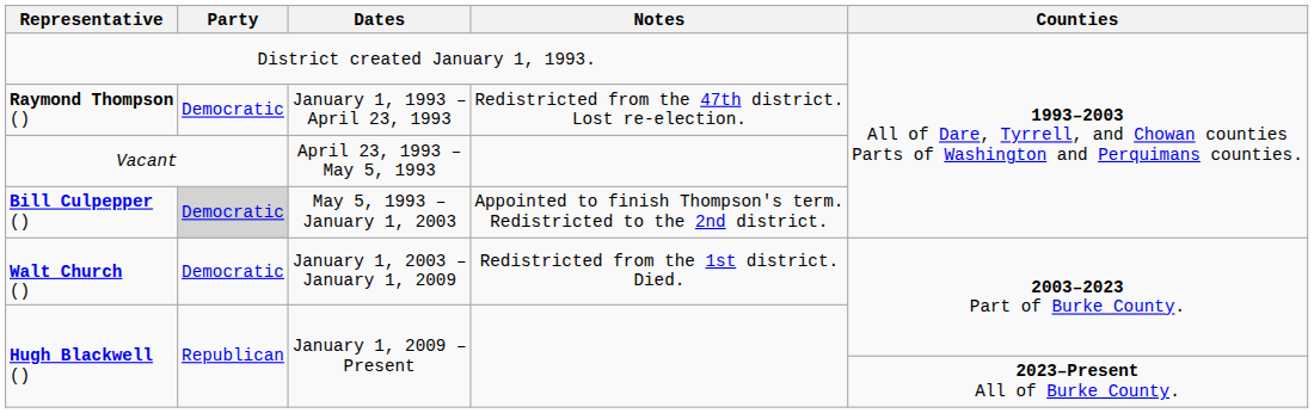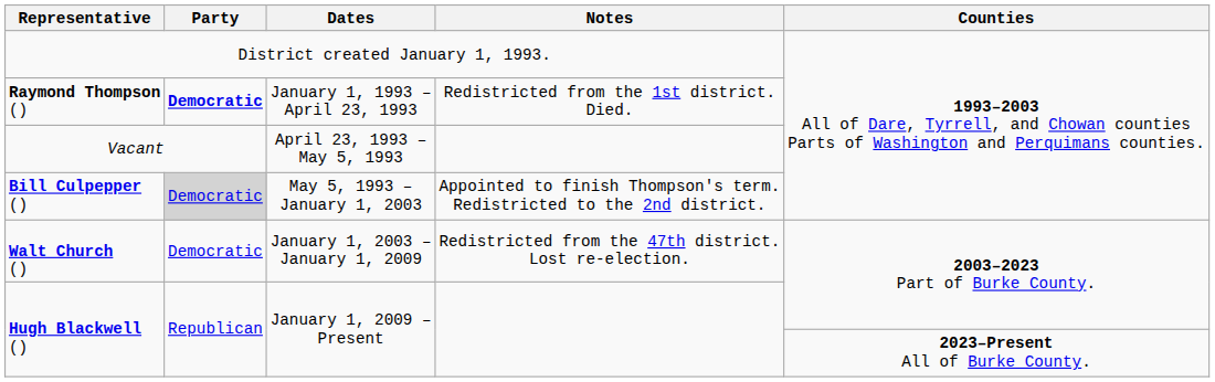Raymond Thompson () | Party: normal -> bold
Raymond Thompson () | Notes: Redistricted from the 47th district. Lost re-election. -> Redistricted from the 1st district. Died.
Walt Church () | Notes: Redistricted from the 1st district. Died. -> Redistricted from the 47th district. Lost re-election.
